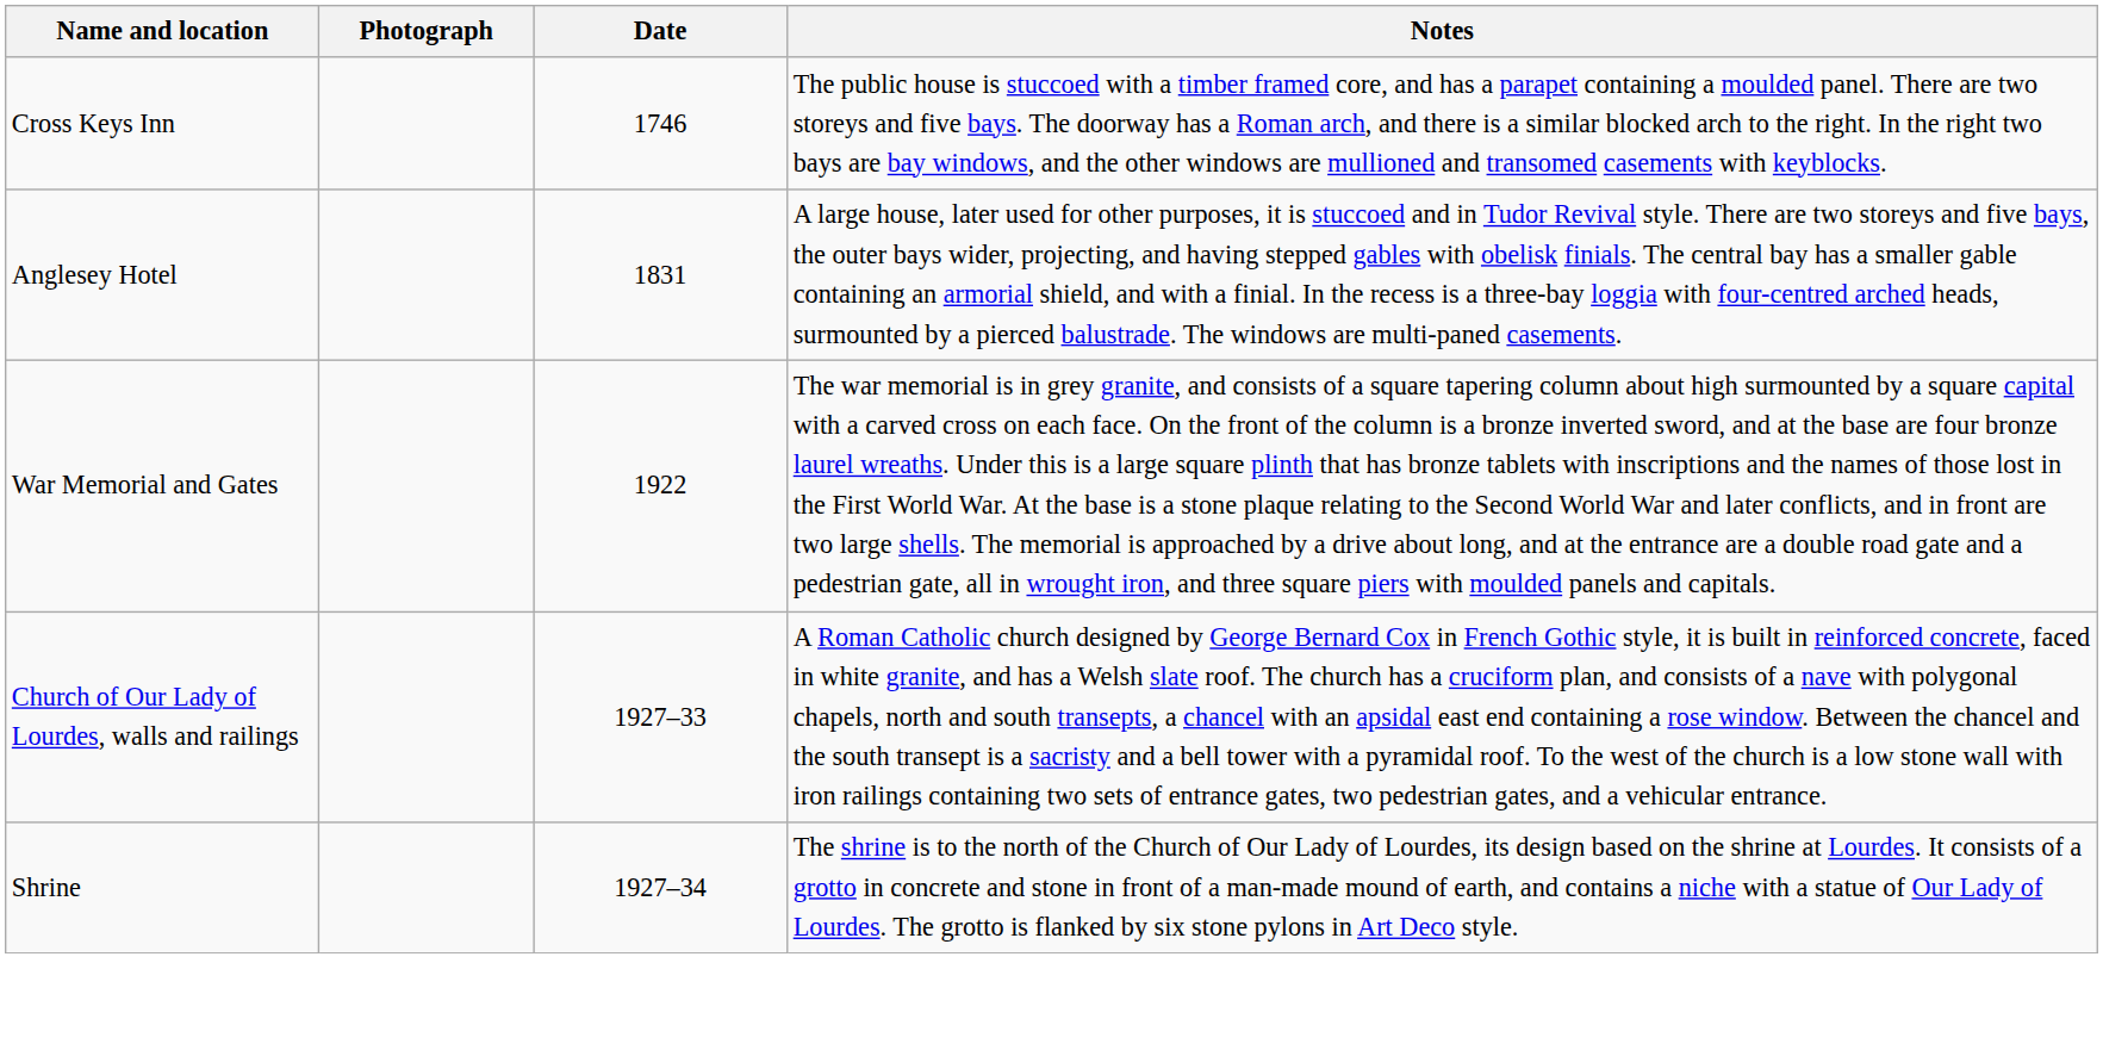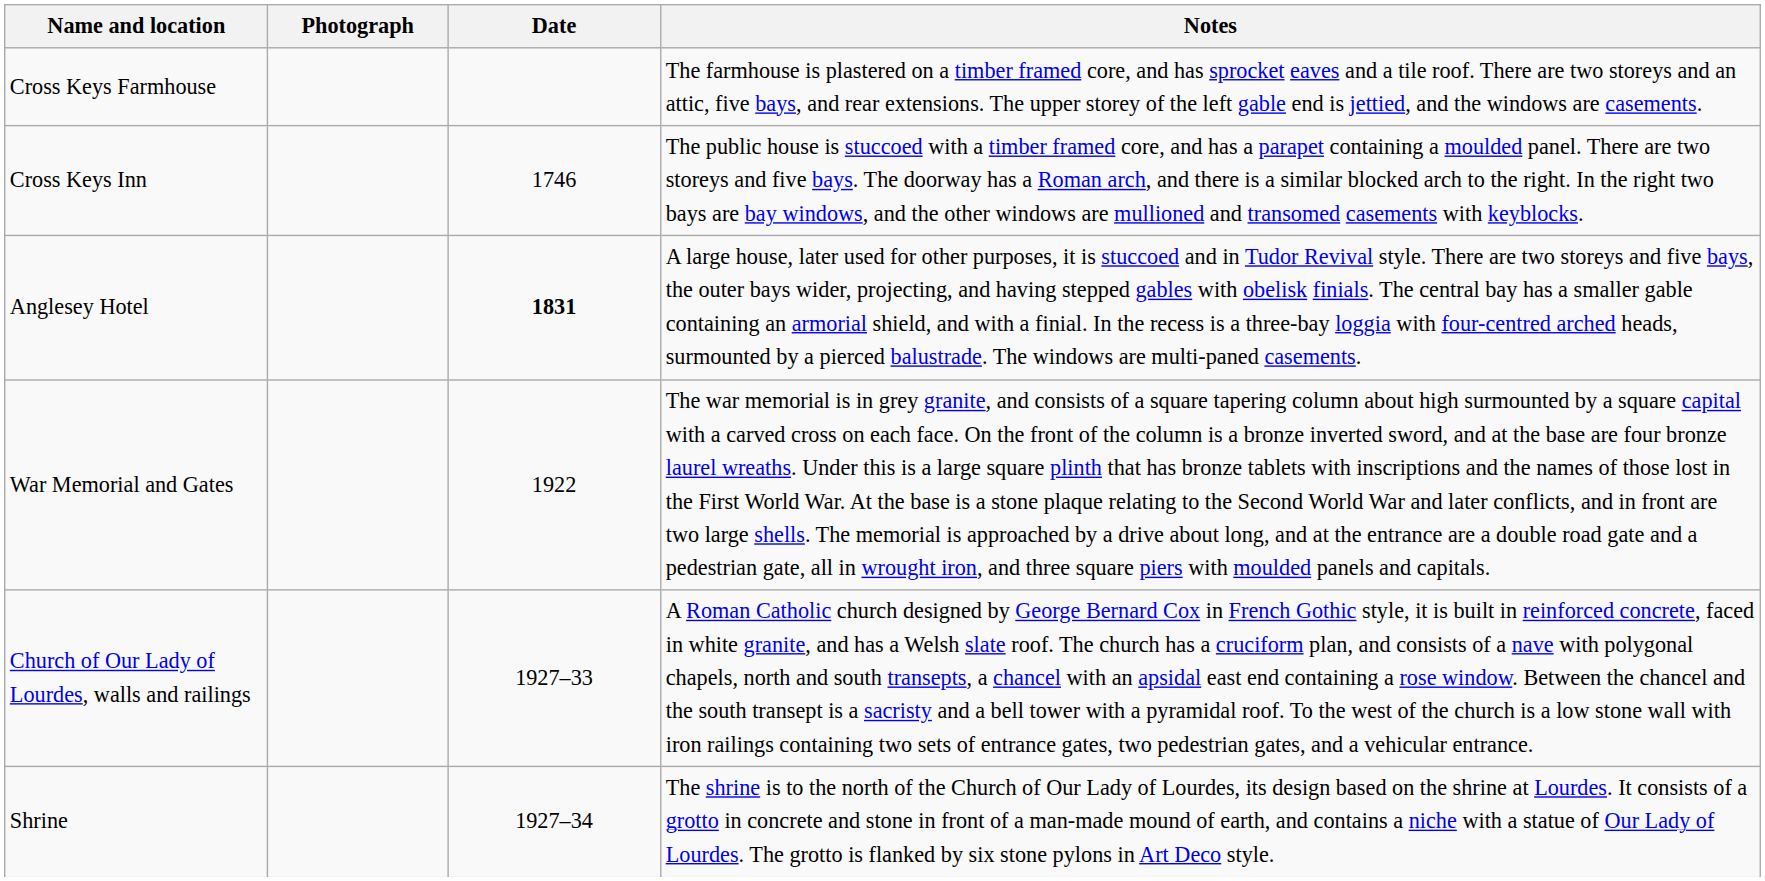+ row: Cross Keys Farmhouse | The farmhouse is plastered on a timber framed core, and has sprocket eaves and a tile roof. There are two storeys and an attic, five bays, and rear extensions. The upper storey of the left gable end is jettied, and the windows are casements.
Anglesey Hotel | Date: normal -> bold
